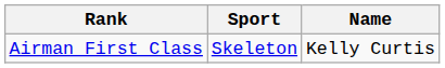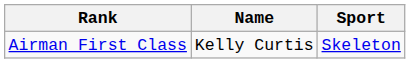columns swapped: Name <-> Sport
